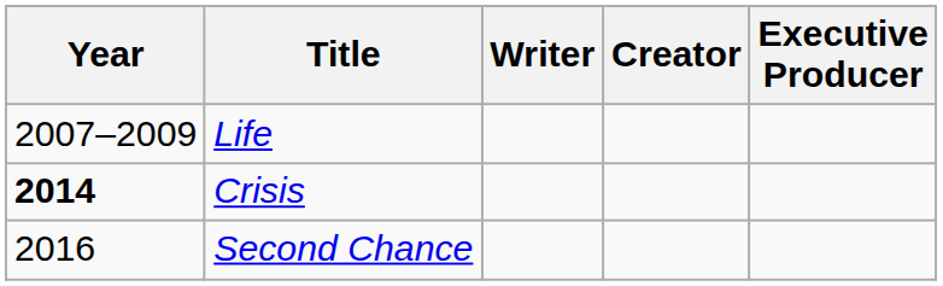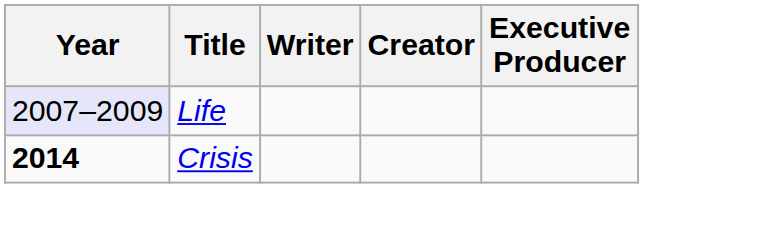Life | Year: no background -> lavender background
- row: 2016 | Second Chance
